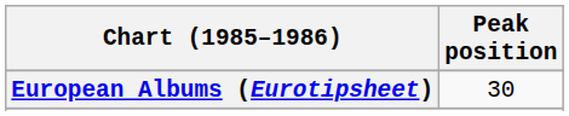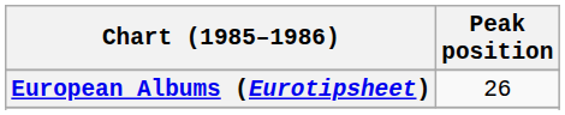European Albums (Eurotipsheet) | Peak position: 30 -> 26
